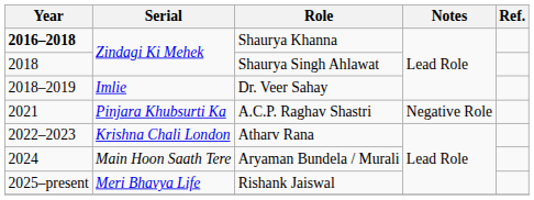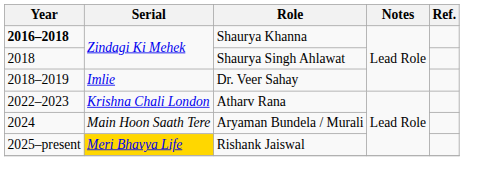- row: 2021 | Pinjara Khubsurti Ka | A.C.P. Raghav Shastri | Negative Role
Rishank Jaiswal | Serial: no background -> gold background
